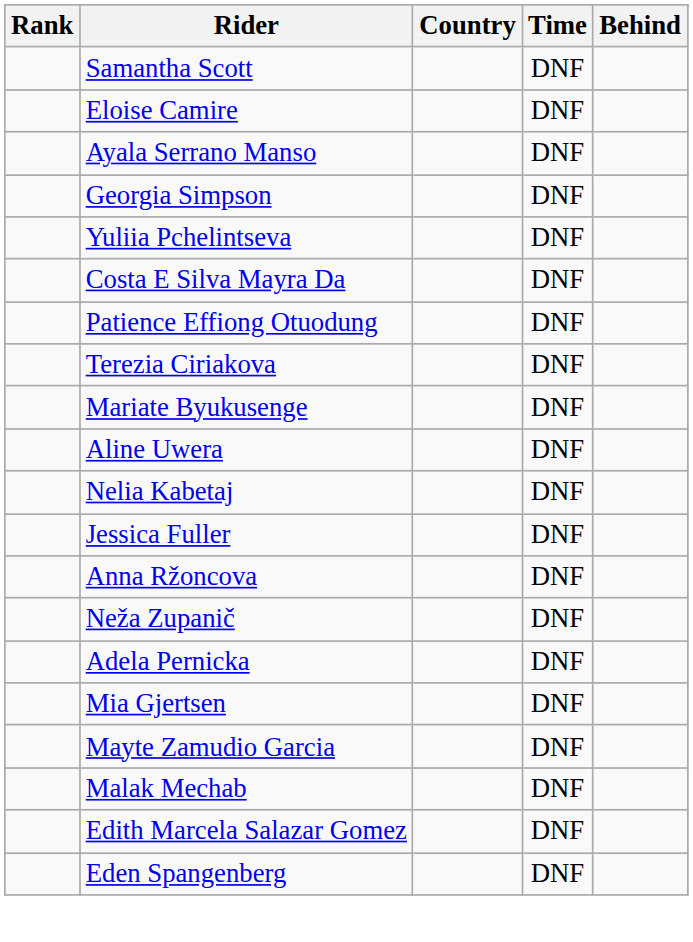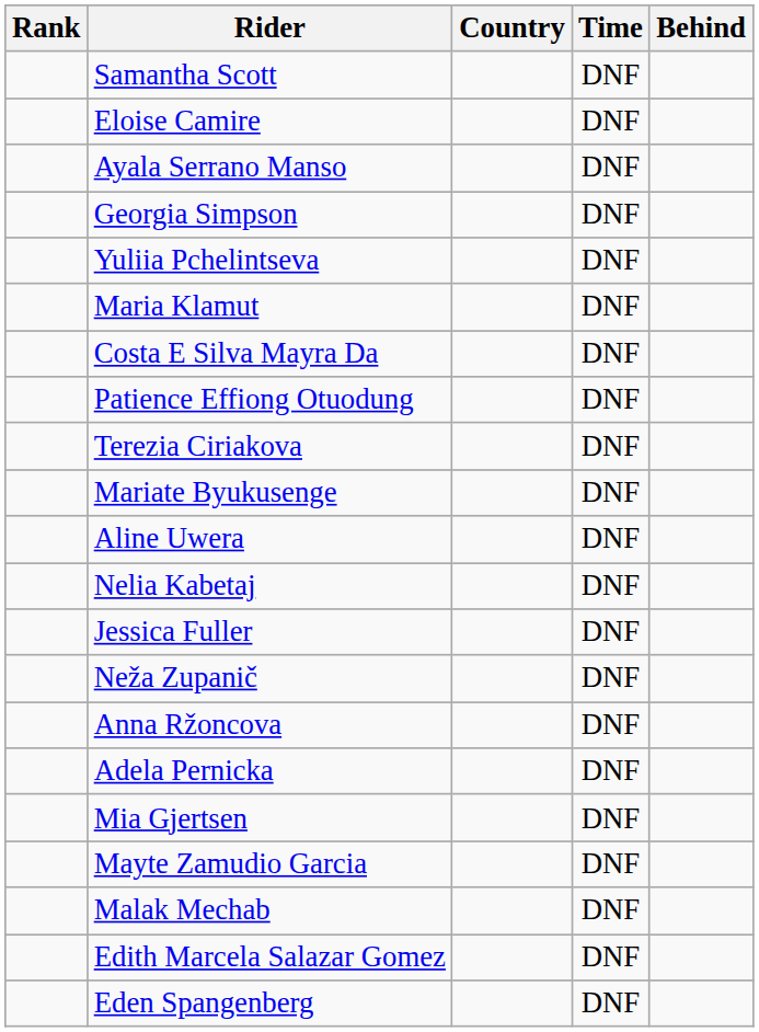+ row: Maria Klamut | DNF
rows swapped: Anna Ržoncova <-> Neža Zupanič
